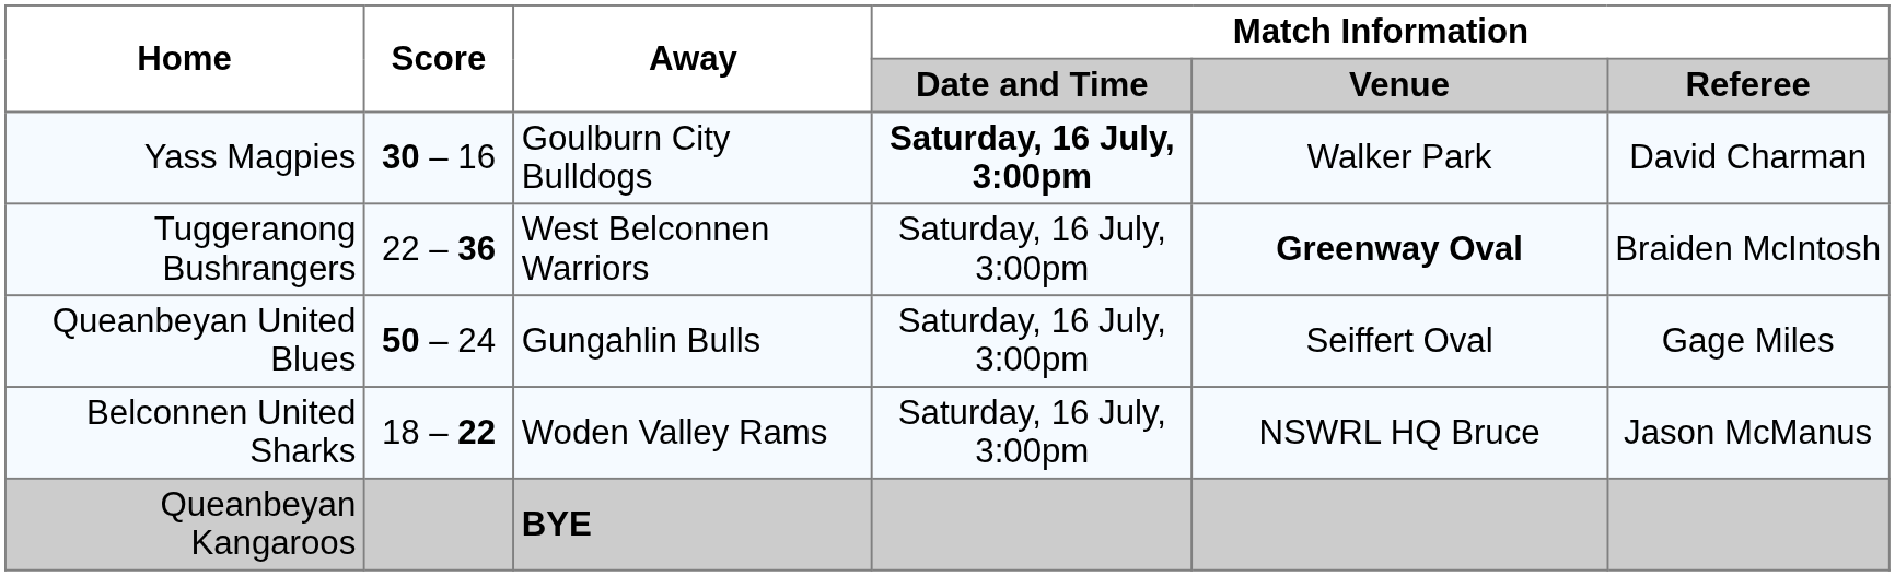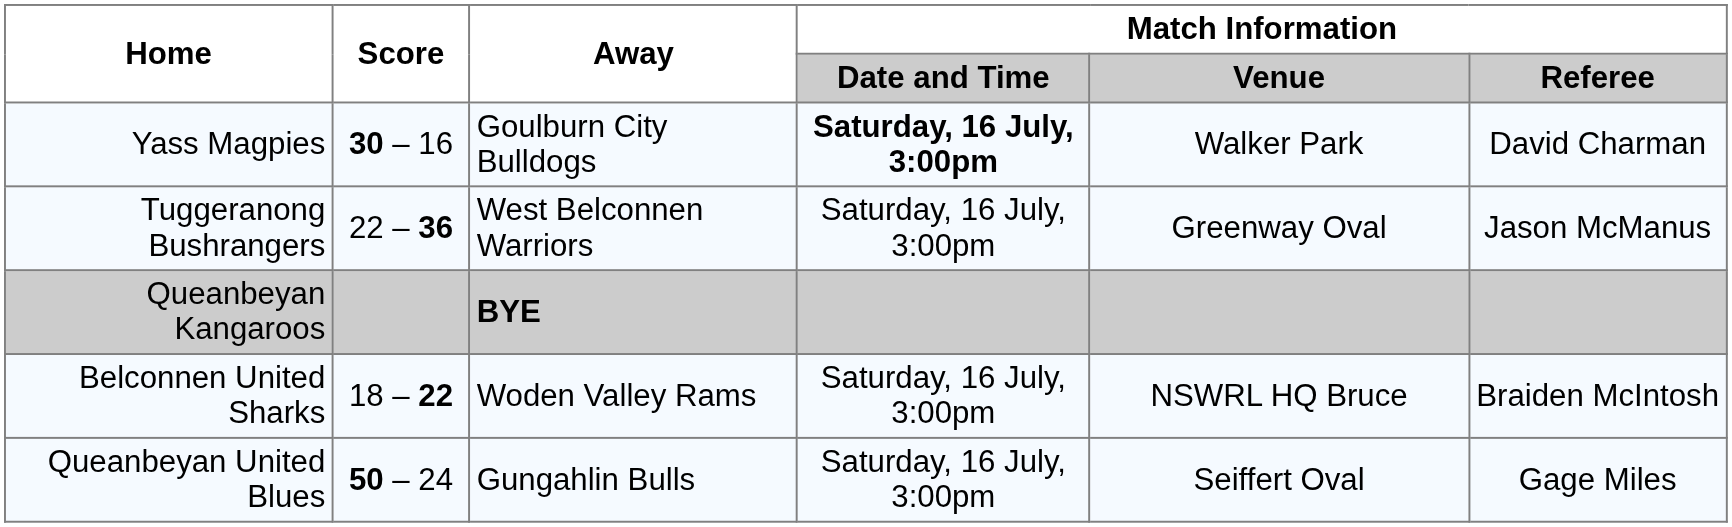Tuggeranong Bushrangers | Match Information / Venue: bold -> normal
Tuggeranong Bushrangers | Match Information / Referee: Braiden McIntosh -> Jason McManus
rows swapped: Queanbeyan United Blues <-> Queanbeyan Kangaroos
Belconnen United Sharks | Match Information / Referee: Jason McManus -> Braiden McIntosh
